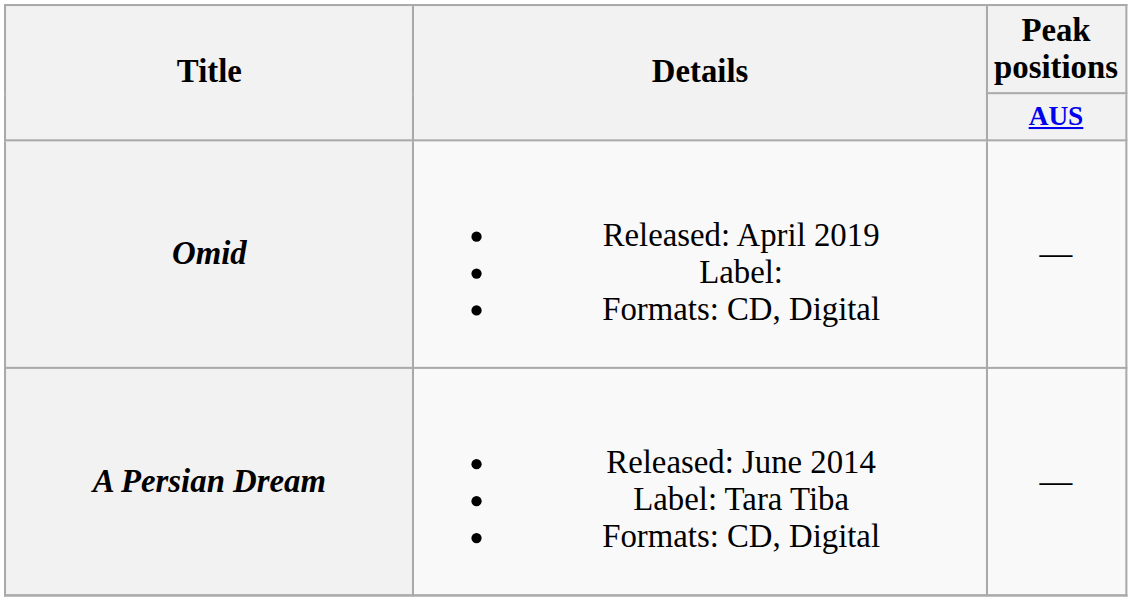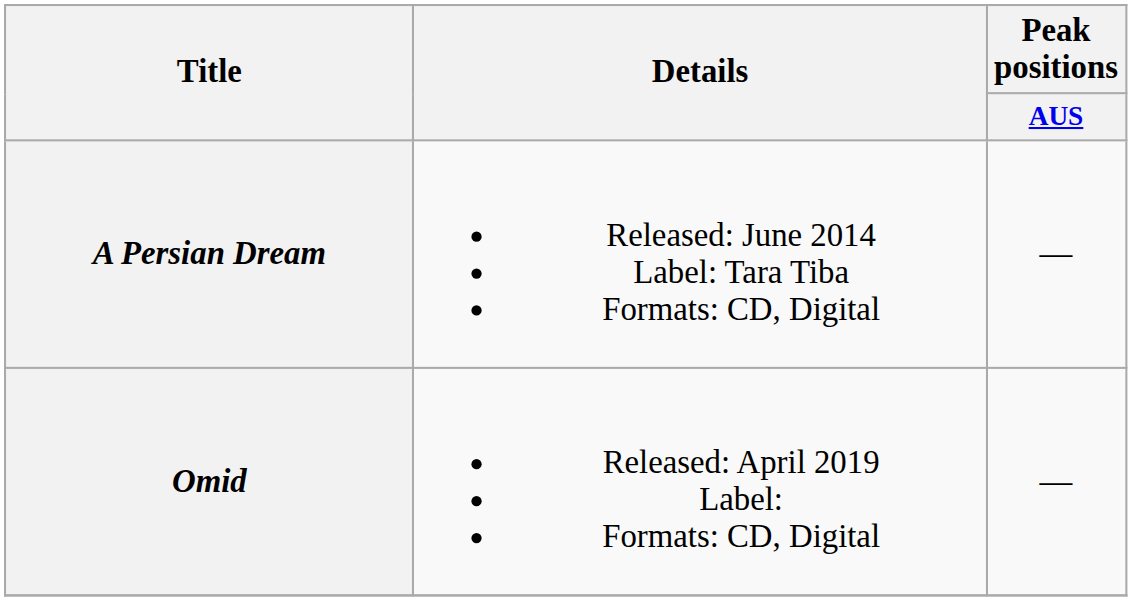rows swapped: A Persian Dream <-> Omid
